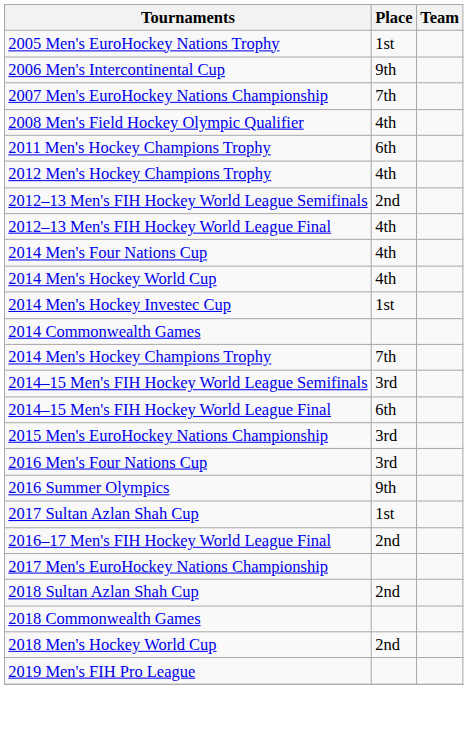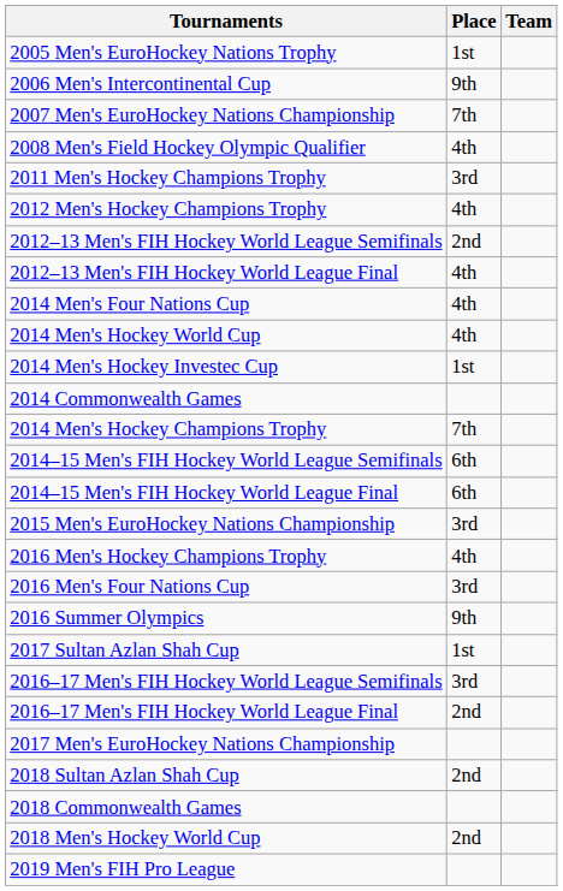2011 Men's Hockey Champions Trophy | Place: 6th -> 3rd
2014–15 Men's FIH Hockey World League Semifinals | Place: 3rd -> 6th
+ row: 2016 Men's Hockey Champions Trophy | 4th
+ row: 2016–17 Men's FIH Hockey World League Semifinals | 3rd
